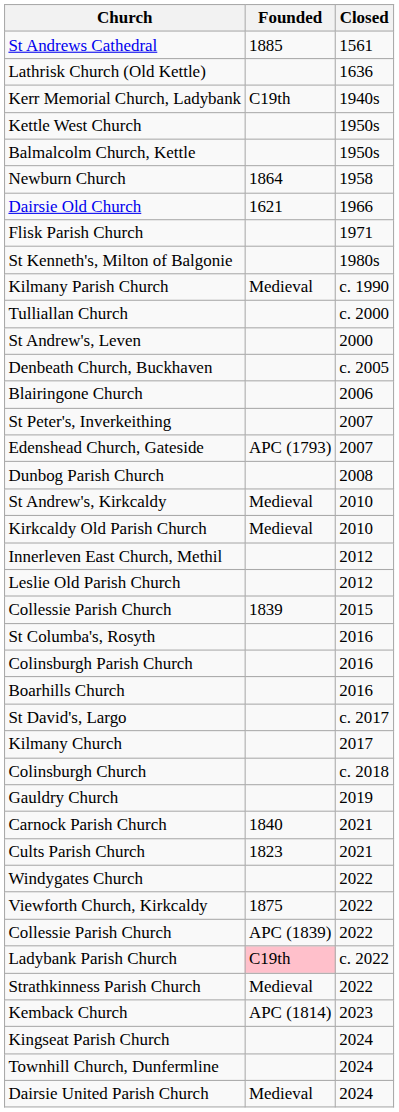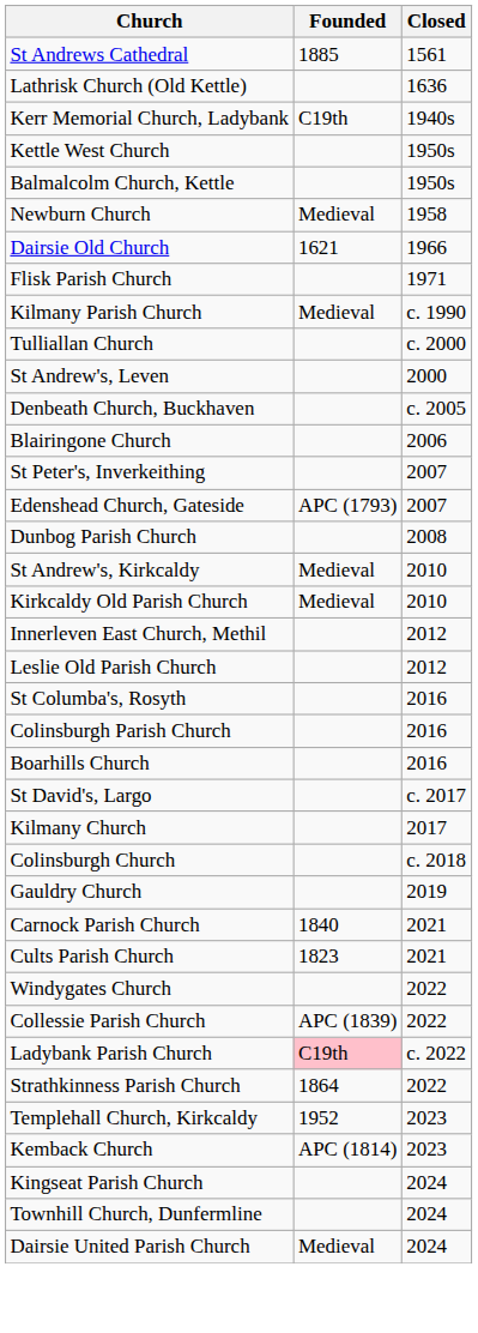Newburn Church | Founded: 1864 -> Medieval
- row: St Kenneth's, Milton of Balgonie | 1980s
- row: Collessie Parish Church | 1839 | 2015
- row: Viewforth Church, Kirkcaldy | 1875 | 2022
Strathkinness Parish Church | Founded: Medieval -> 1864
+ row: Templehall Church, Kirkcaldy | 1952 | 2023
